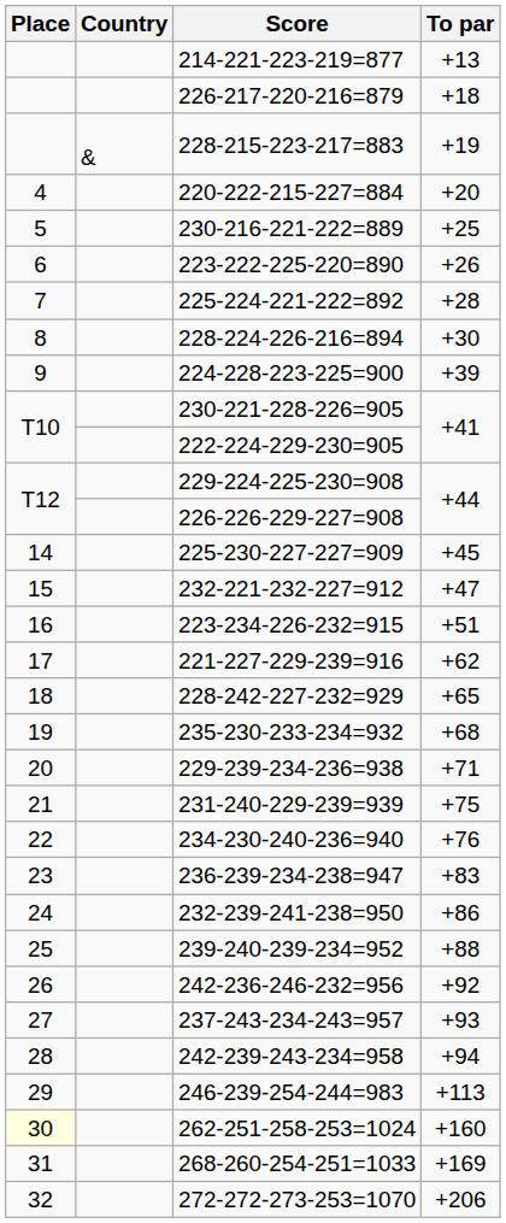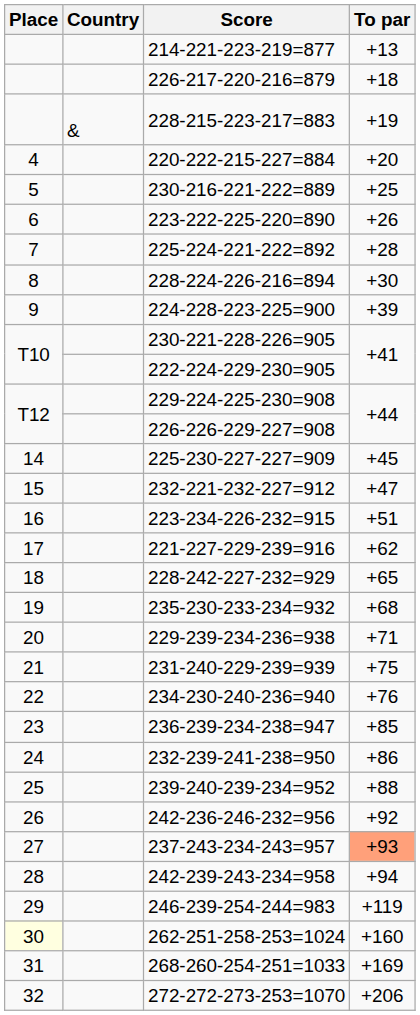236-239-234-238=947 | To par: +83 -> +85
237-243-234-243=957 | To par: no background -> lightsalmon background
246-239-254-244=983 | To par: +113 -> +119
